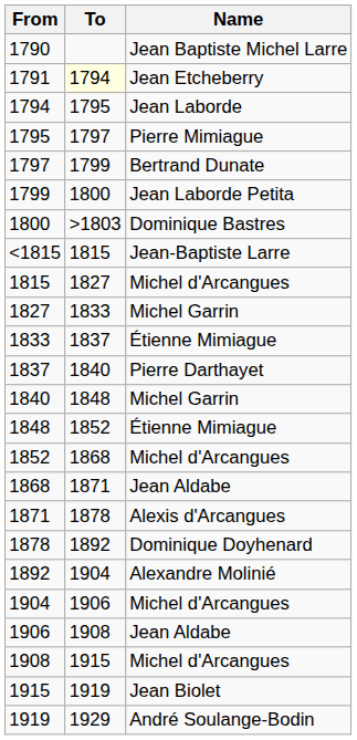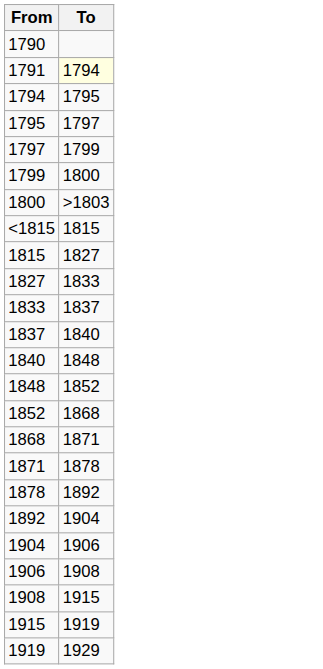- column: Name | Jean Baptiste Michel Larre | Jean Etcheberry | Jean Laborde | Pierre Mimiague | Bertrand Dunate | Jean Laborde Petita | Dominique Bastres | Jean-Baptiste Larre | Michel d'Arcangues | Michel Garrin | Étienne Mimiague | Pierre Darthayet | Michel Garrin | Étienne Mimiague | Michel d'Arcangues | Jean Aldabe | Alexis d'Arcangues | Dominique Doyhenard | Alexandre Molinié | Michel d'Arcangues | Jean Aldabe | Michel d'Arcangues | Jean Biolet | André Soulange-Bodin
